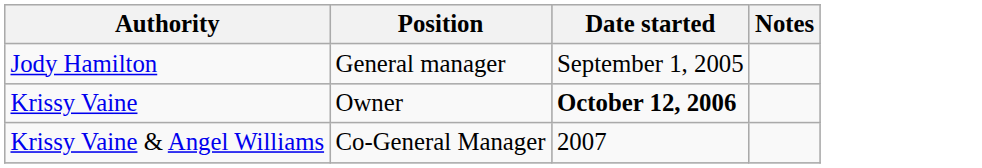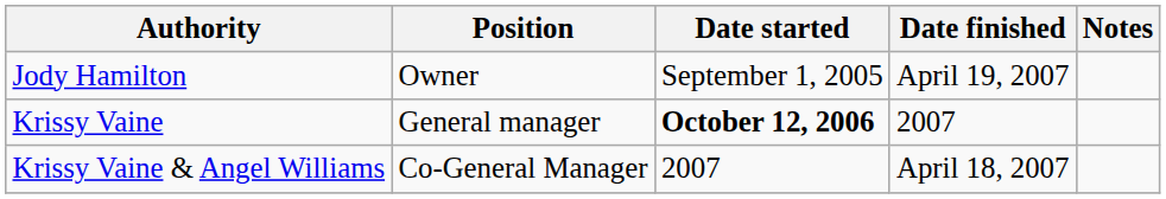+ column: Date finished | April 19, 2007 | 2007 | April 18, 2007
Jody Hamilton | Position: General manager -> Owner
Krissy Vaine | Position: Owner -> General manager
